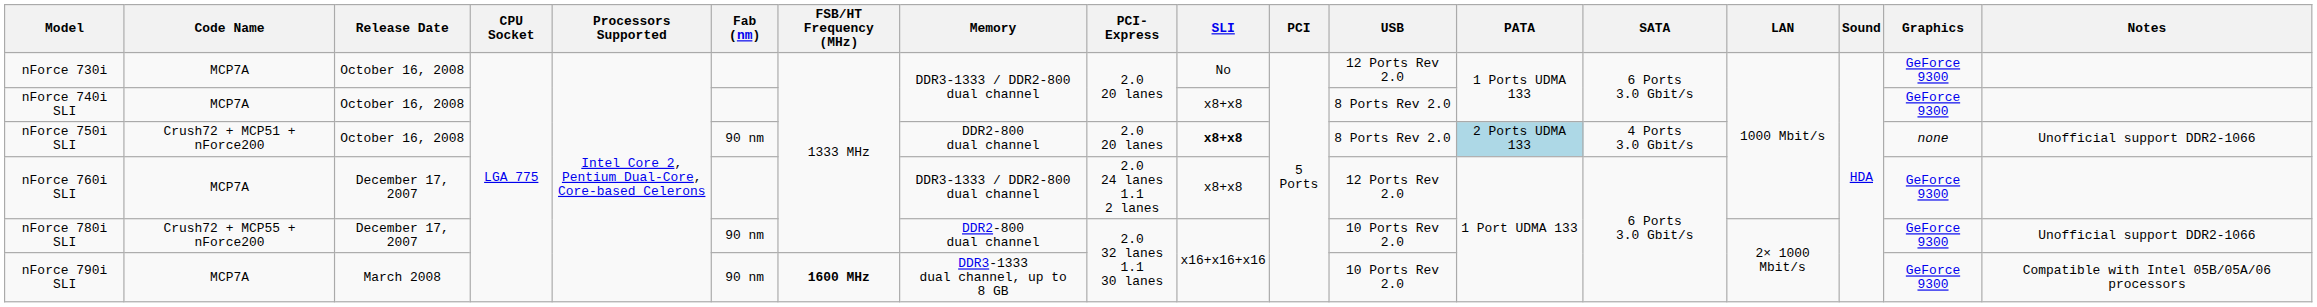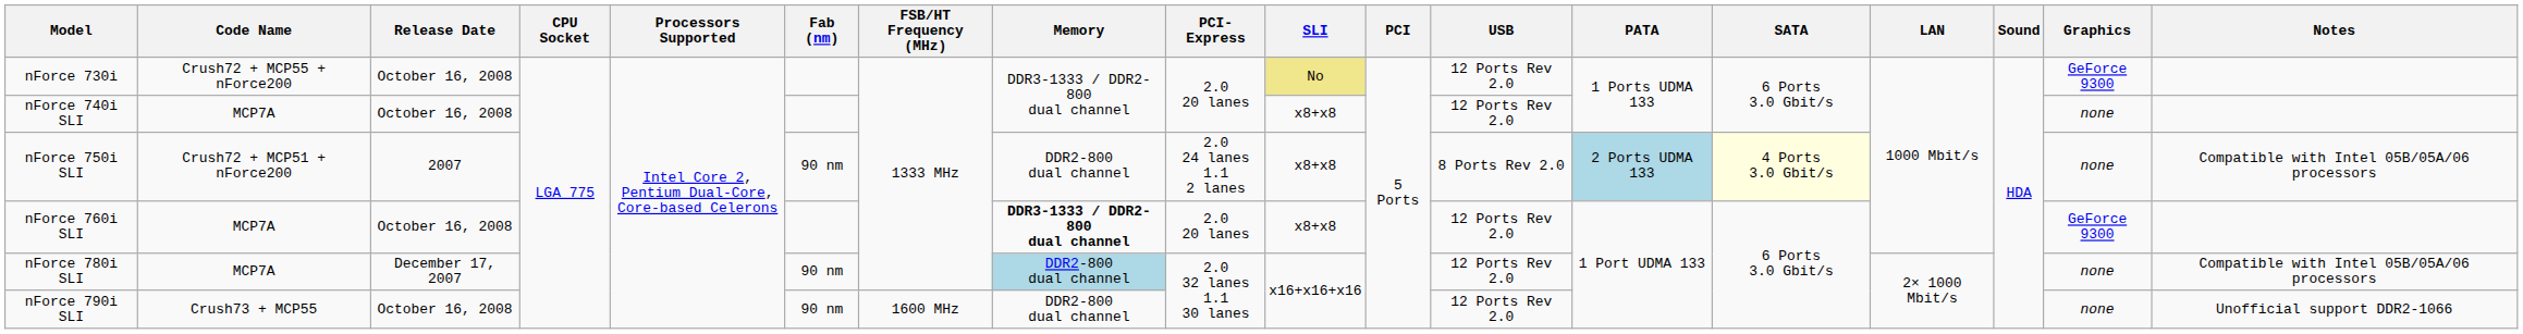nForce 730i | Code Name: MCP7A -> Crush72 + MCP55 + nForce200
nForce 730i | SLI: no background -> khaki background
nForce 740i SLI | USB: 8 Ports Rev 2.0 -> 12 Ports Rev 2.0
nForce 740i SLI | Graphics: GeForce 9300 -> none
nForce 750i SLI | Release Date: October 16, 2008 -> 2007
nForce 750i SLI | PCI-Express: 2.0 20 lanes -> 2.0 24 lanes 1.1 2 lanes
nForce 750i SLI | SLI: bold -> normal
nForce 750i SLI | SATA: no background -> lightyellow background
nForce 750i SLI | Notes: Unofficial support DDR2-1066 -> Compatible with Intel 05B/05A/06 processors
nForce 760i SLI | Release Date: December 17, 2007 -> October 16, 2008
nForce 760i SLI | Memory: normal -> bold
nForce 760i SLI | PCI-Express: 2.0 24 lanes 1.1 2 lanes -> 2.0 20 lanes
nForce 780i SLI | Code Name: Crush72 + MCP55 + nForce200 -> MCP7A
nForce 780i SLI | Memory: no background -> lightblue background
nForce 780i SLI | USB: 10 Ports Rev 2.0 -> 12 Ports Rev 2.0
nForce 780i SLI | Graphics: GeForce 9300 -> none
nForce 780i SLI | Notes: Unofficial support DDR2-1066 -> Compatible with Intel 05B/05A/06 processors
nForce 790i SLI | Code Name: MCP7A -> Crush73 + MCP55
nForce 790i SLI | Release Date: March 2008 -> October 16, 2008
nForce 790i SLI | FSB/HT Frequency (MHz): bold -> normal
nForce 790i SLI | Memory: DDR3-1333 dual channel, up to 8 GB -> DDR2-800 dual channel
nForce 790i SLI | USB: 10 Ports Rev 2.0 -> 12 Ports Rev 2.0
nForce 790i SLI | Graphics: GeForce 9300 -> none
nForce 790i SLI | Notes: Compatible with Intel 05B/05A/06 processors -> Unofficial support DDR2-1066
